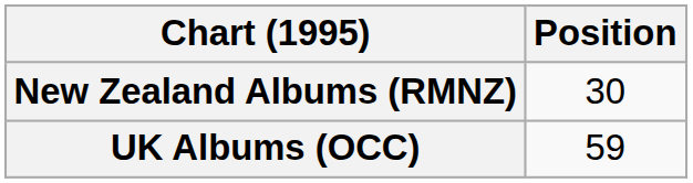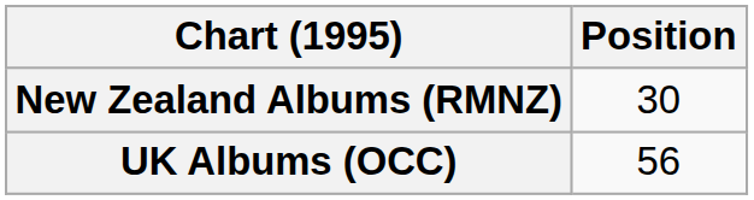UK Albums (OCC) | Position: 59 -> 56
